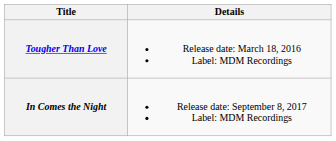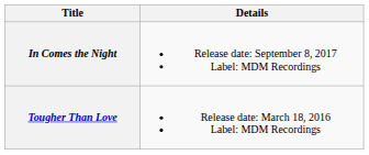rows swapped: Tougher Than Love <-> In Comes the Night
